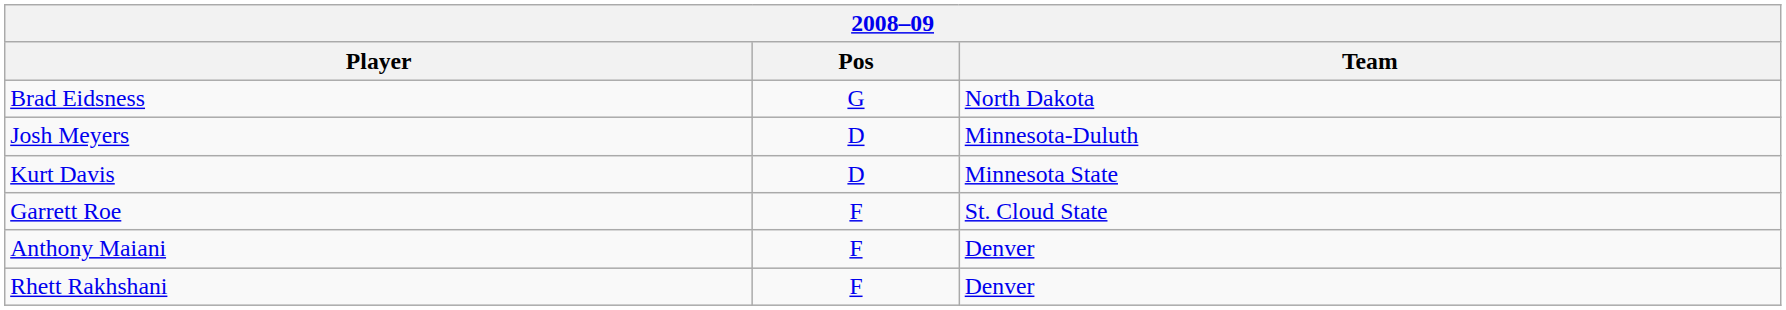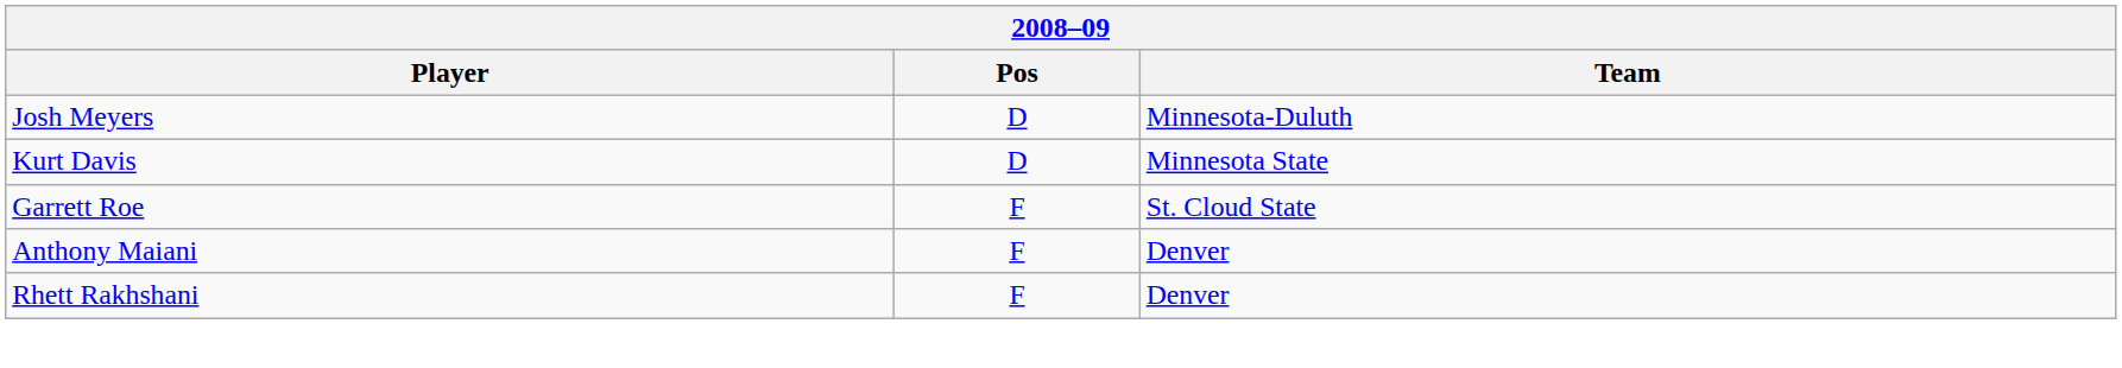- row: Brad Eidsness | G | North Dakota
